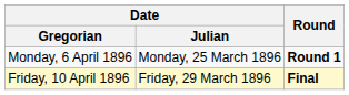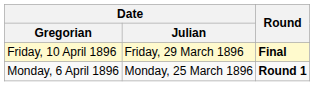rows swapped: Monday, 6 April 1896 <-> Friday, 10 April 1896
